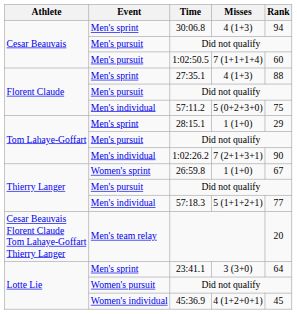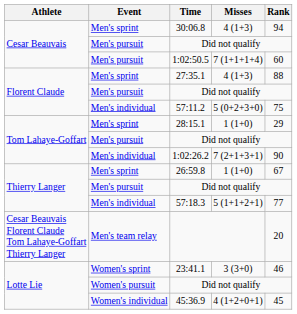26:59.8 | Event: Women's sprint -> Men's sprint
23:41.1 | Event: Men's sprint -> Women's sprint
23:41.1 | Rank: 64 -> 46
